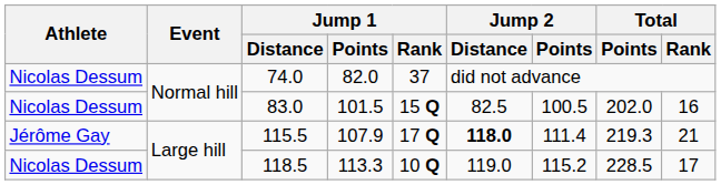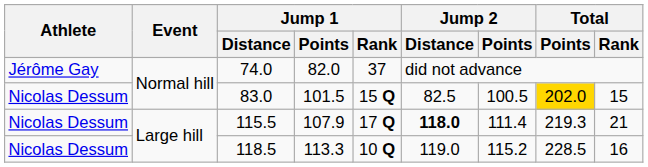74.0 | Athlete: Nicolas Dessum -> Jérôme Gay
83.0 | Total / Points: no background -> gold background
83.0 | Total / Rank: 16 -> 15
115.5 | Athlete: Jérôme Gay -> Nicolas Dessum
118.5 | Total / Rank: 17 -> 16
